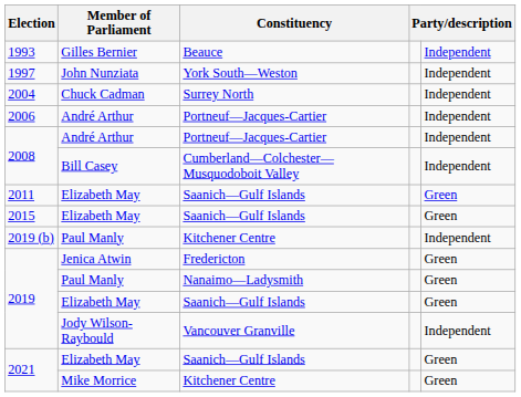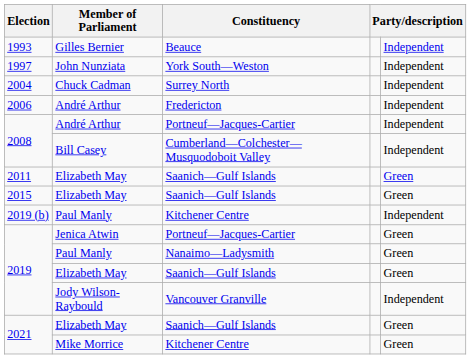2006 | Constituency: Portneuf—Jacques-Cartier -> Fredericton
2019 / Jenica Atwin | Constituency: Fredericton -> Portneuf—Jacques-Cartier
